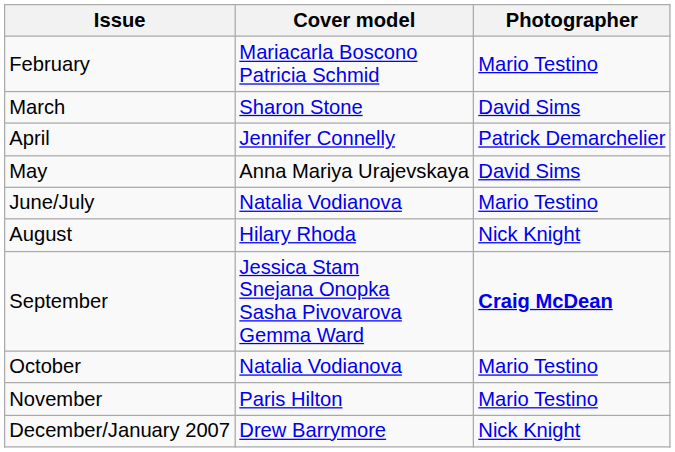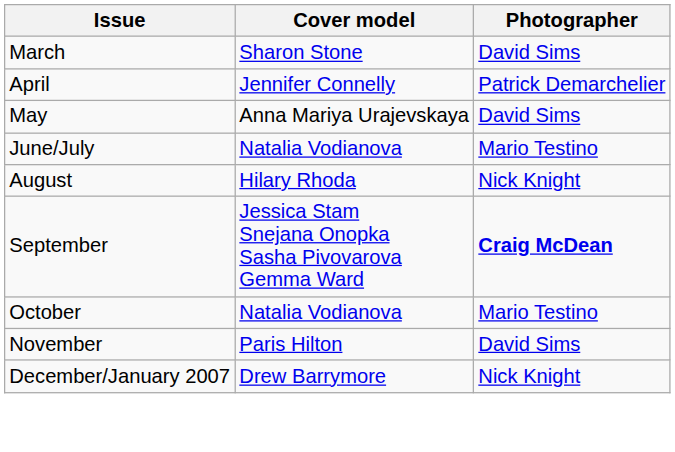- row: February | Mariacarla Boscono Patricia Schmid | Mario Testino
November | Photographer: Mario Testino -> David Sims
